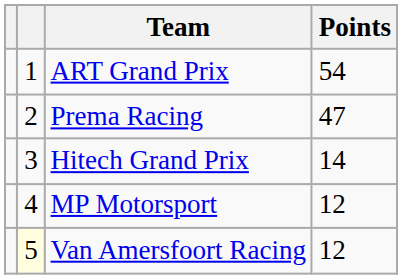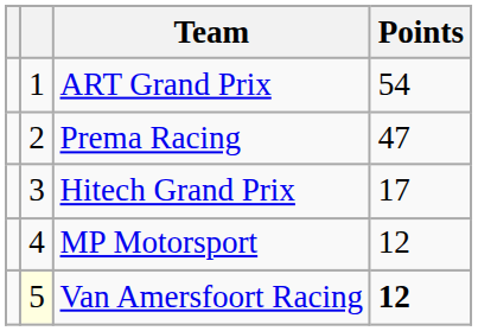Hitech Grand Prix | Points: 14 -> 17
Van Amersfoort Racing | Points: normal -> bold
